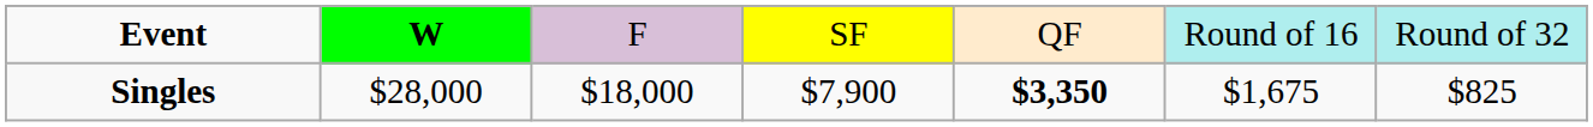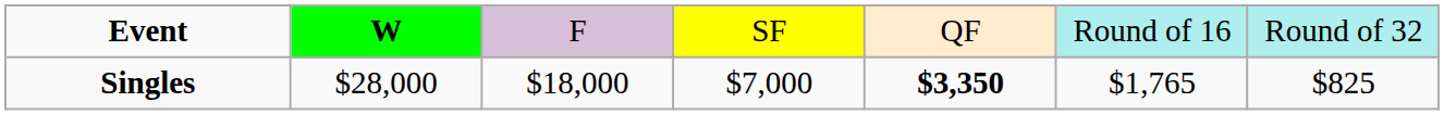Singles | column 4: $7,900 -> $7,000
Singles | column 6: $1,675 -> $1,765
